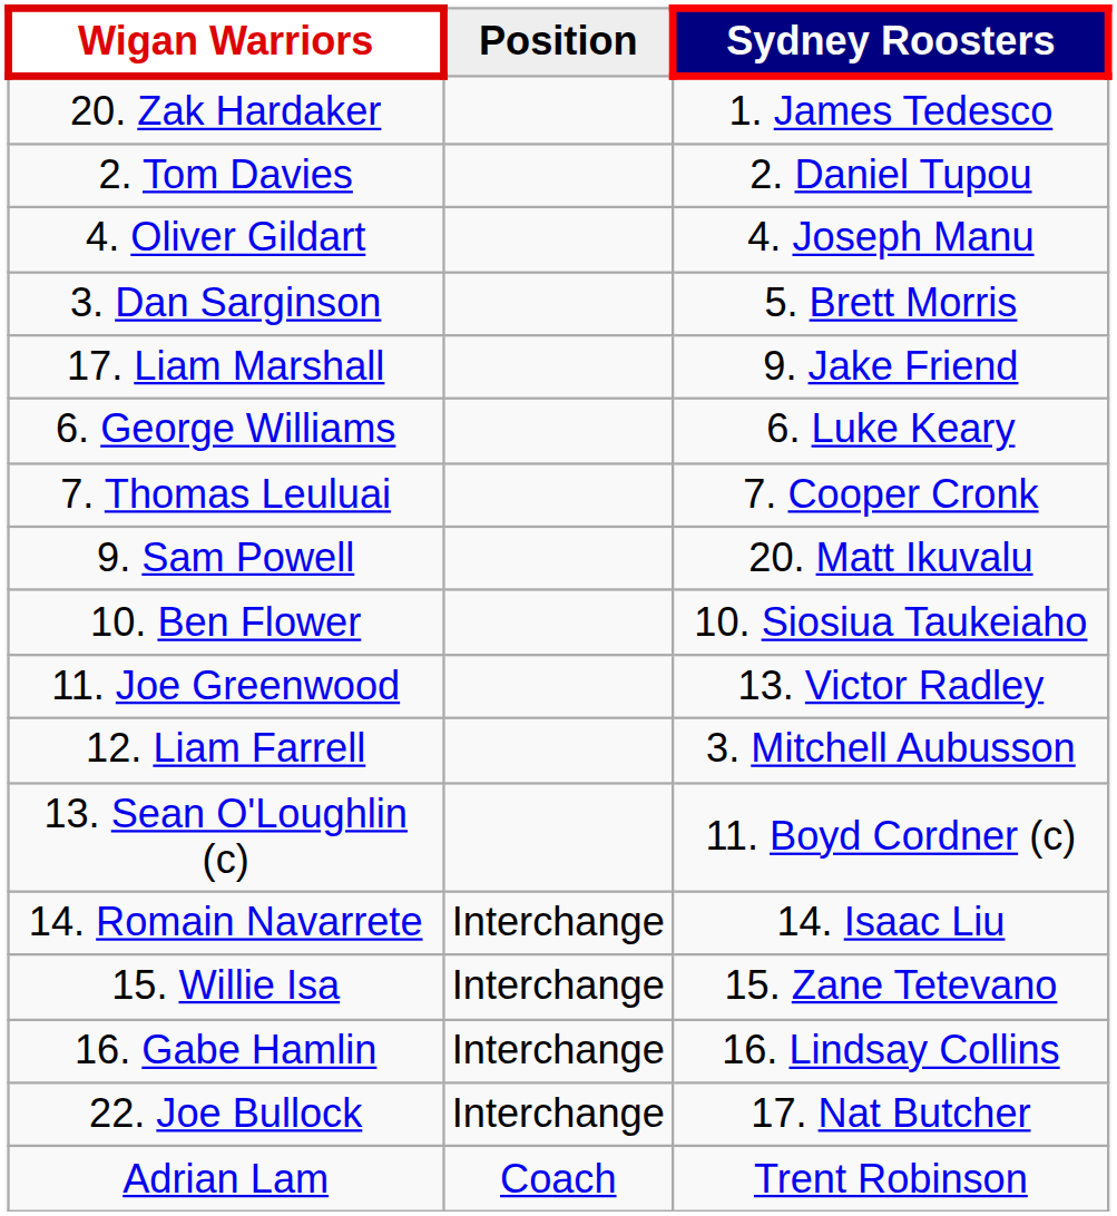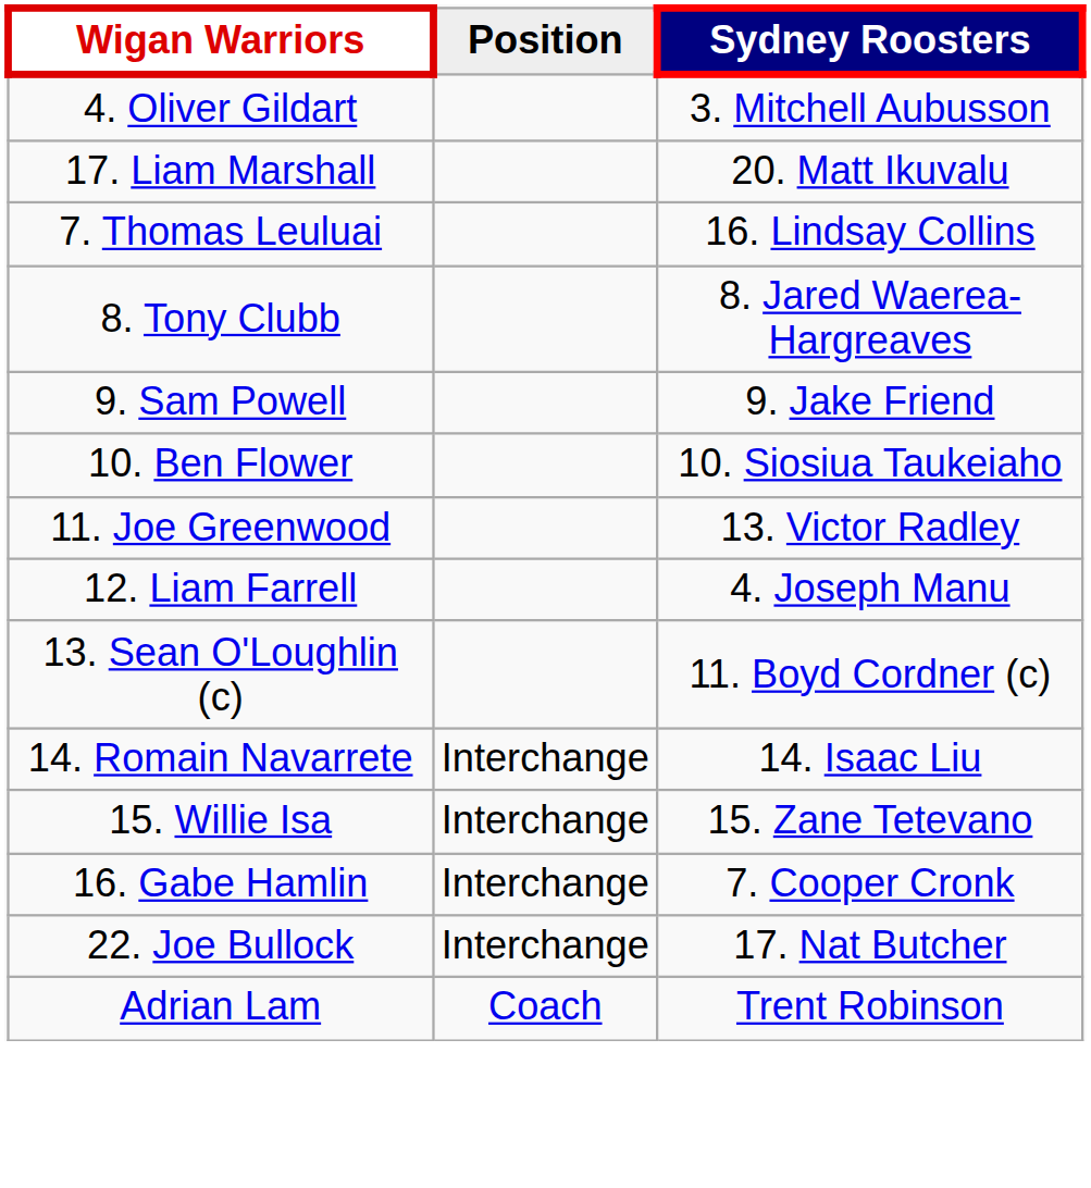- row: 20. Zak Hardaker | 1. James Tedesco
- row: 2. Tom Davies | 2. Daniel Tupou
4. Oliver Gildart | Sydney Roosters: 4. Joseph Manu -> 3. Mitchell Aubusson
- row: 3. Dan Sarginson | 5. Brett Morris
17. Liam Marshall | Sydney Roosters: 9. Jake Friend -> 20. Matt Ikuvalu
- row: 6. George Williams | 6. Luke Keary
7. Thomas Leuluai | Sydney Roosters: 7. Cooper Cronk -> 16. Lindsay Collins
+ row: 8. Tony Clubb | 8. Jared Waerea-Hargreaves
9. Sam Powell | Sydney Roosters: 20. Matt Ikuvalu -> 9. Jake Friend
12. Liam Farrell | Sydney Roosters: 3. Mitchell Aubusson -> 4. Joseph Manu
16. Gabe Hamlin | Sydney Roosters: 16. Lindsay Collins -> 7. Cooper Cronk
